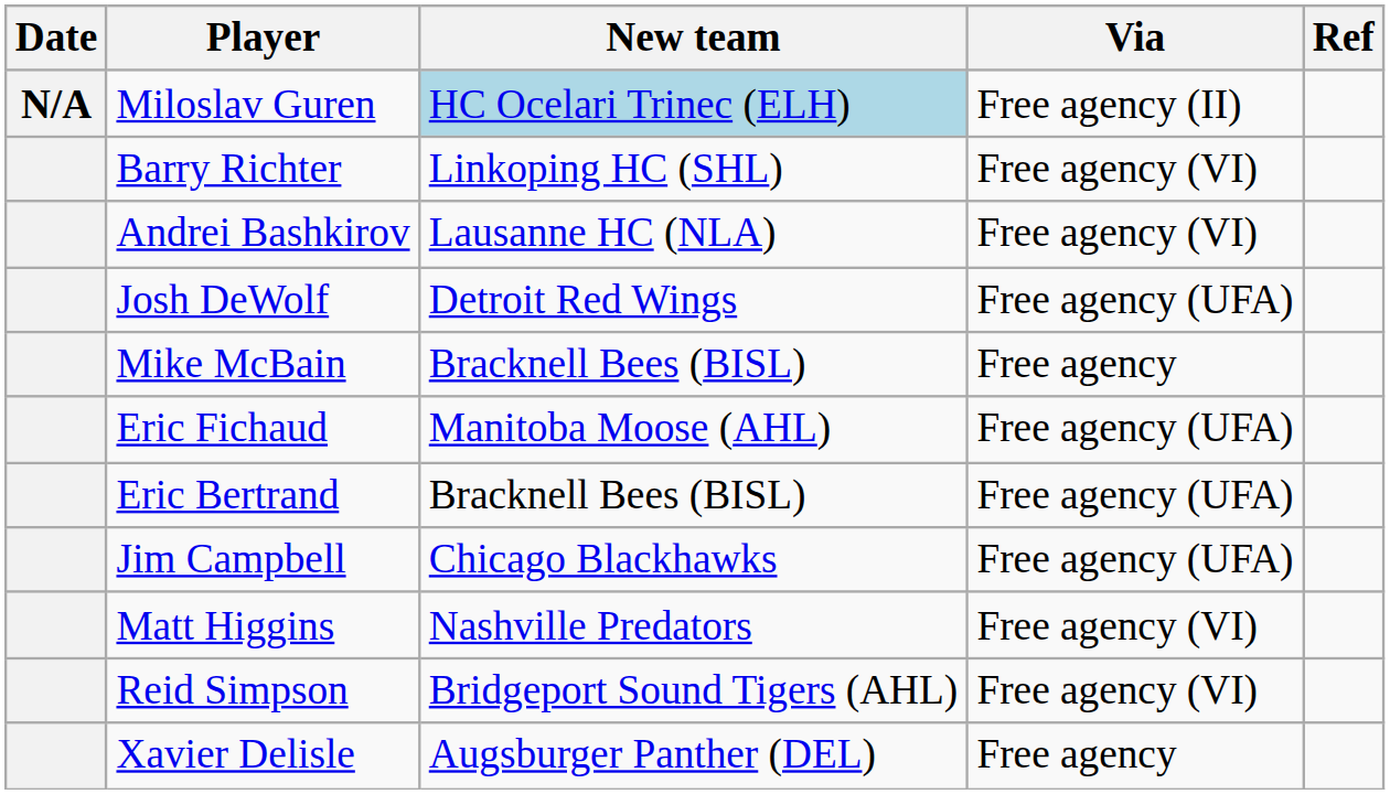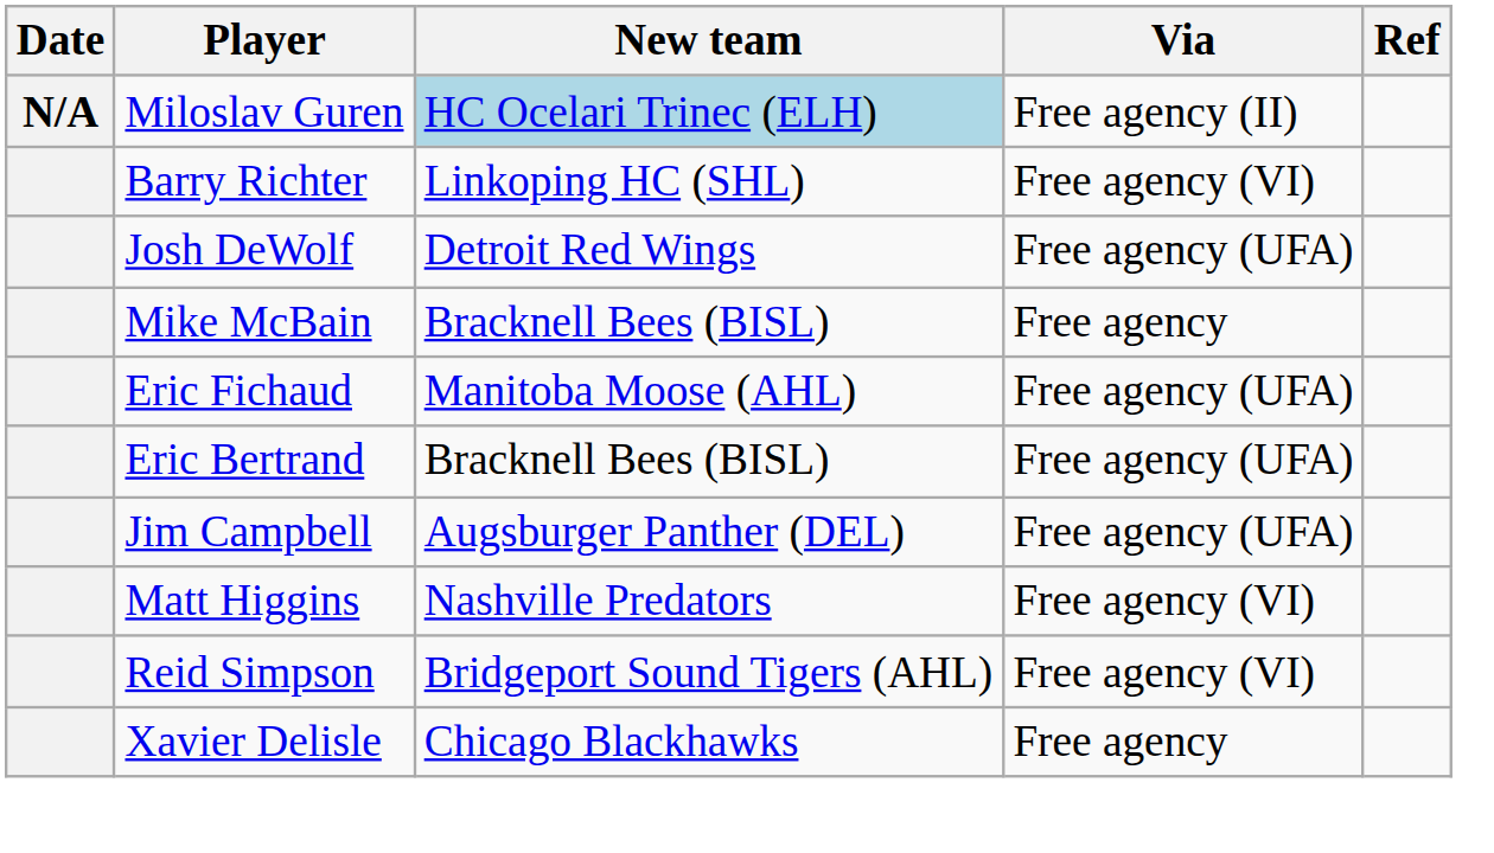- row: Andrei Bashkirov | Lausanne HC (NLA) | Free agency (VI)
Jim Campbell | New team: Chicago Blackhawks -> Augsburger Panther (DEL)
Xavier Delisle | New team: Augsburger Panther (DEL) -> Chicago Blackhawks
